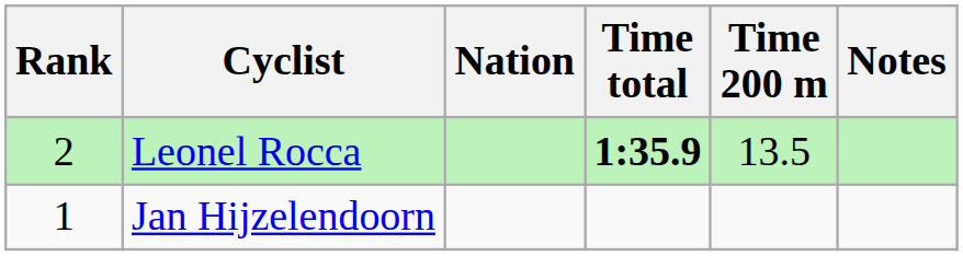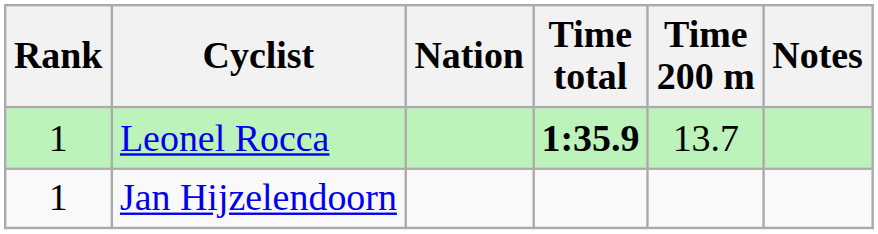Leonel Rocca | Rank: 2 -> 1
Leonel Rocca | Time 200 m: 13.5 -> 13.7
